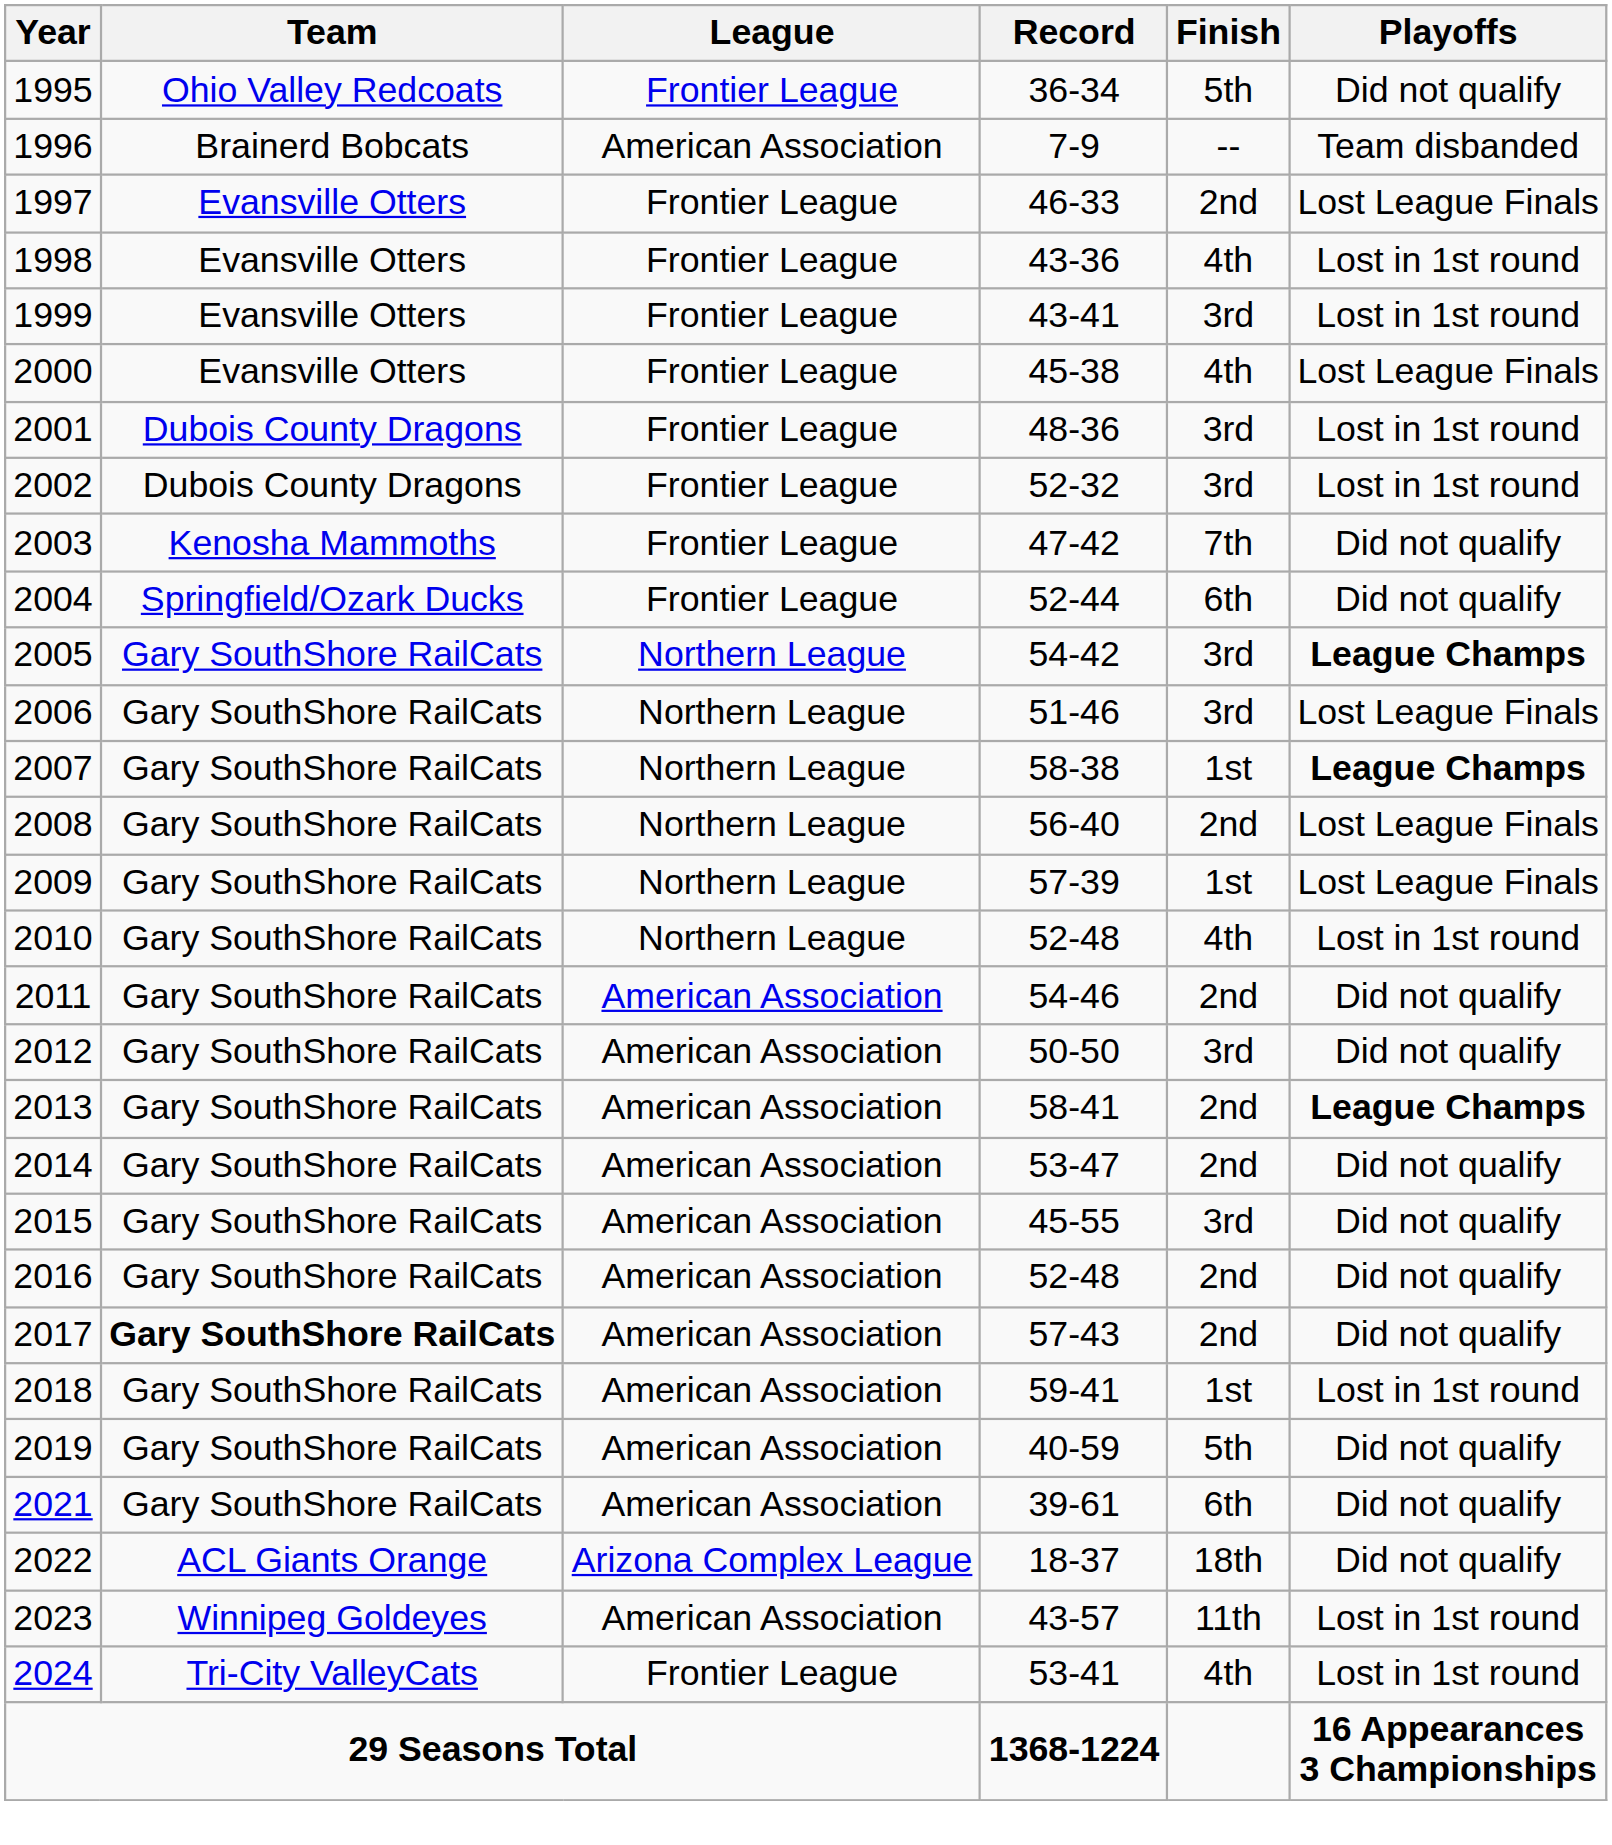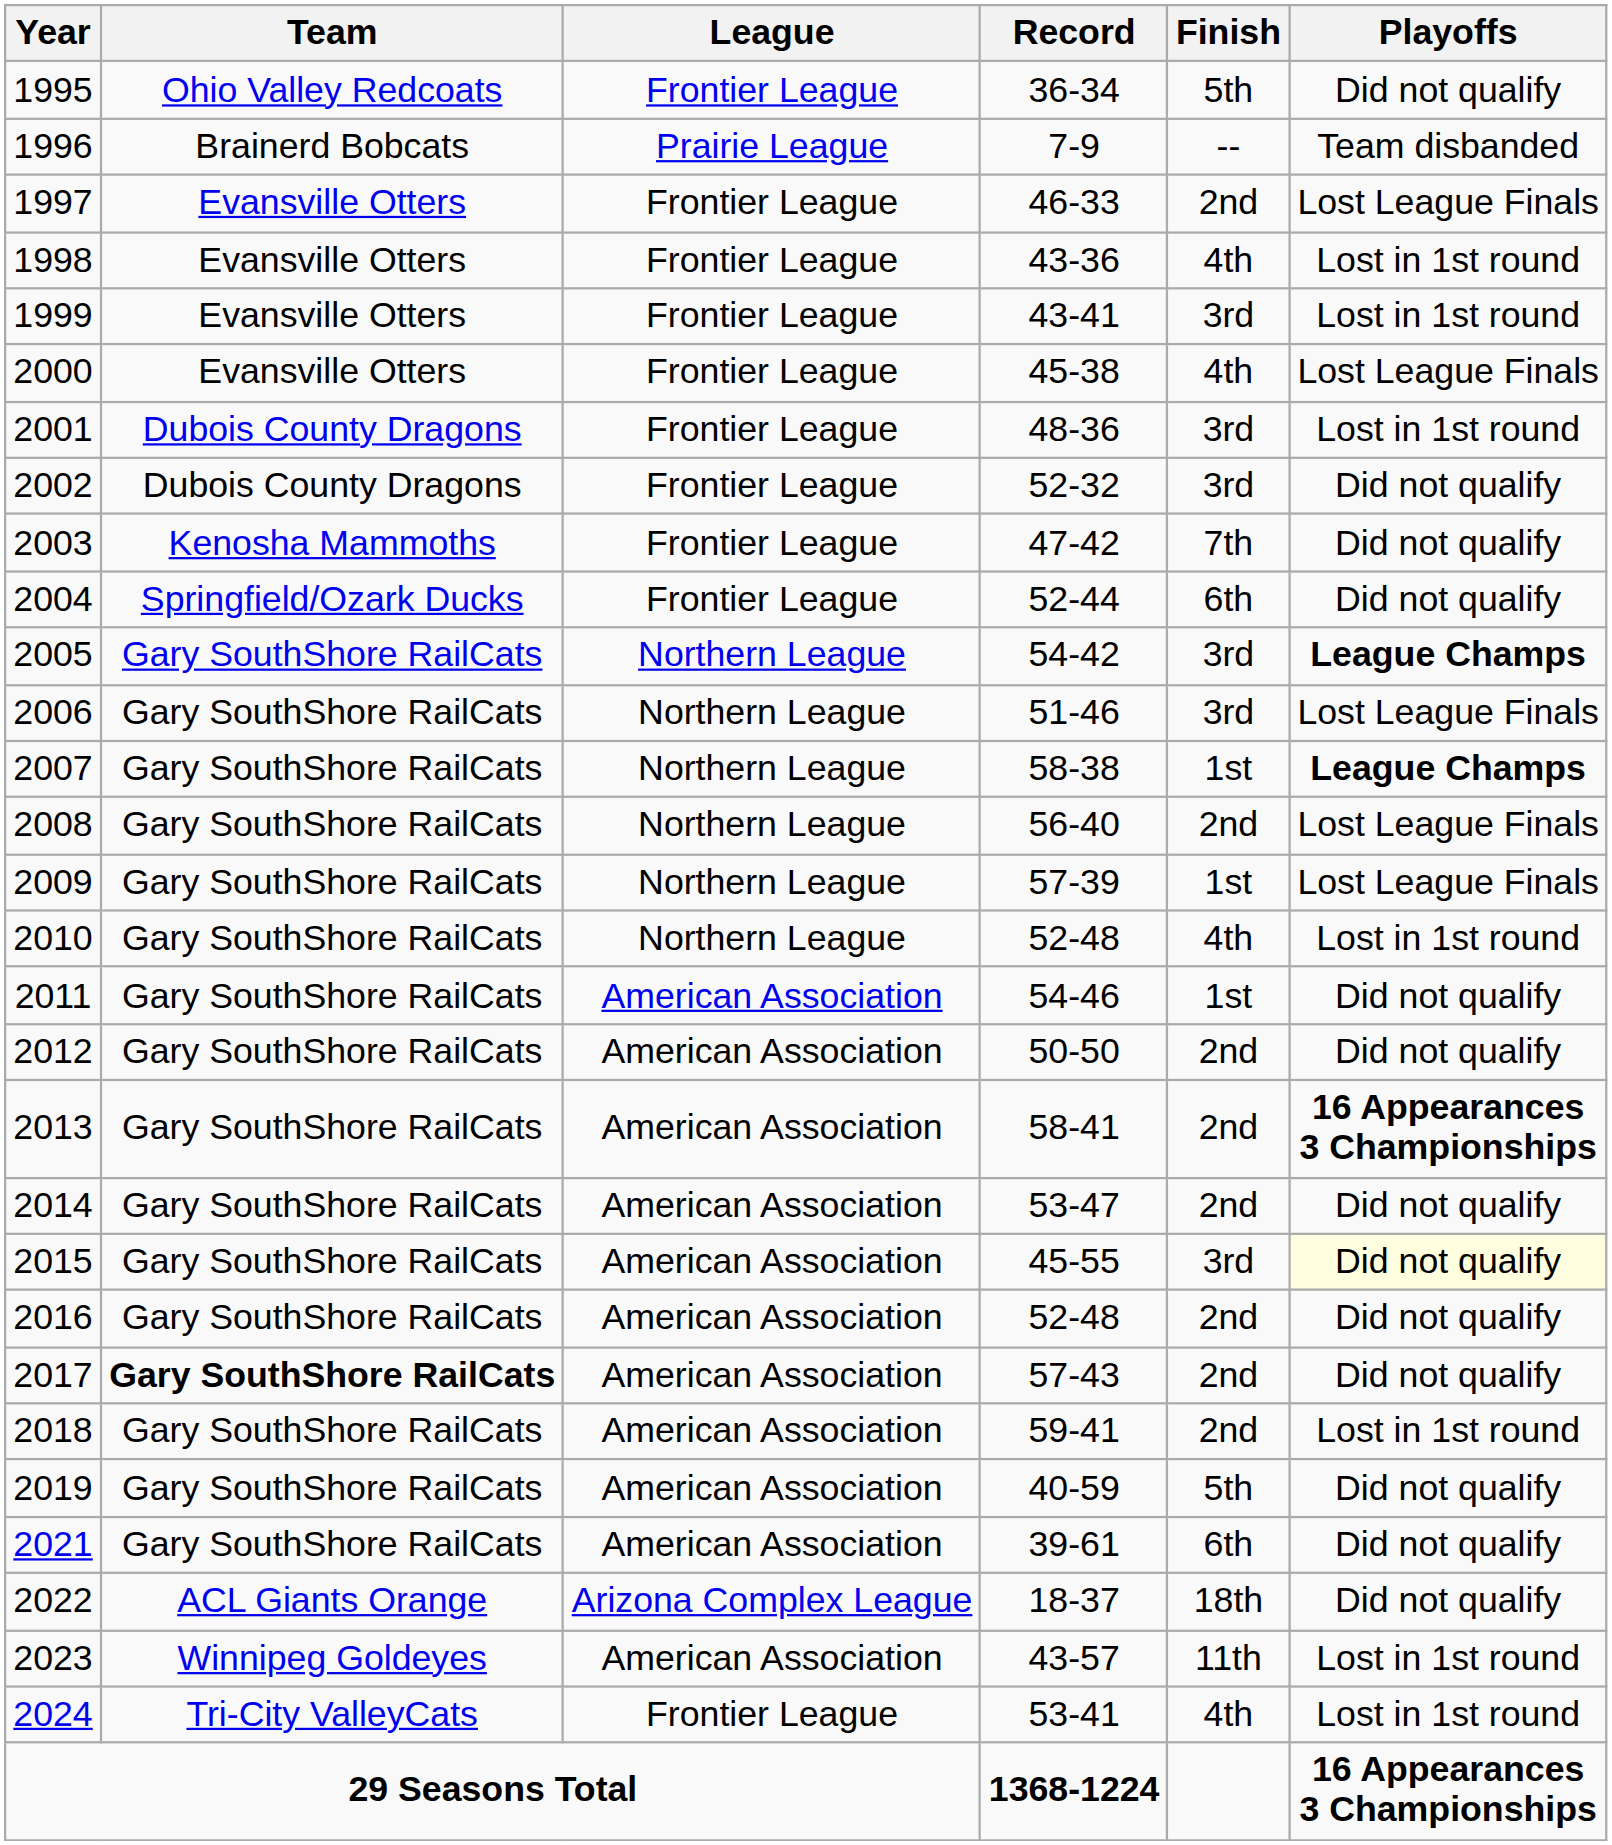1996 | League: American Association -> Prairie League
2002 | Playoffs: Lost in 1st round -> Did not qualify
2011 | Finish: 2nd -> 1st
2012 | Finish: 3rd -> 2nd
2013 | Playoffs: League Champs -> 16 Appearances 3 Championships
2015 | Playoffs: no background -> lightyellow background
2018 | Finish: 1st -> 2nd
